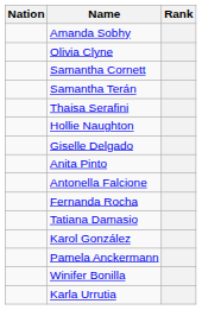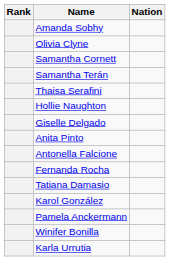columns swapped: Rank <-> Nation
